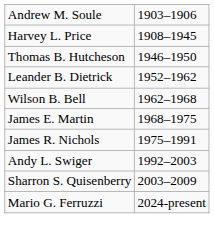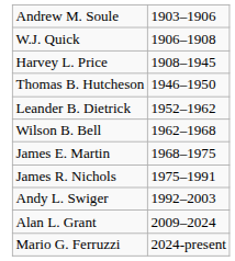+ row: W.J. Quick | 1906–1908
- row: Sharron S. Quisenberry | 2003–2009
+ row: Alan L. Grant | 2009–2024
